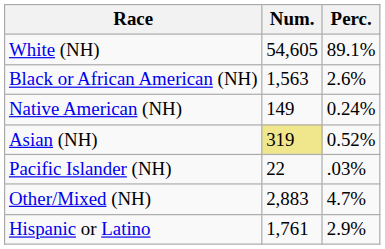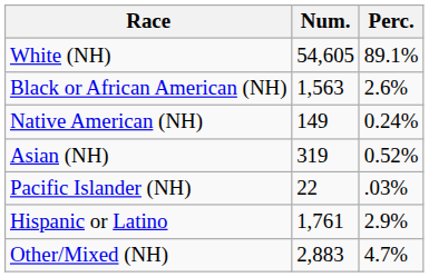Asian (NH) | Num.: khaki background -> no background
rows swapped: Other/Mixed (NH) <-> Hispanic or Latino
